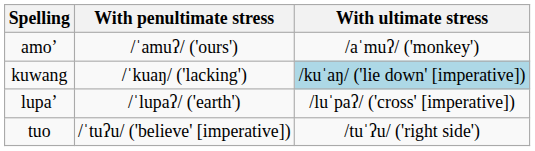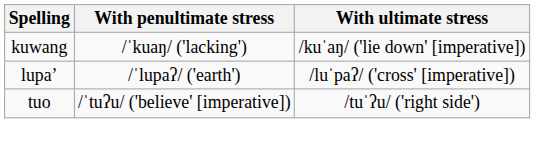- row: amoʼ | /ˈamuʔ/ ('ours') | /aˈmuʔ/ ('monkey')
kuwang | With ultimate stress: lightblue background -> no background
